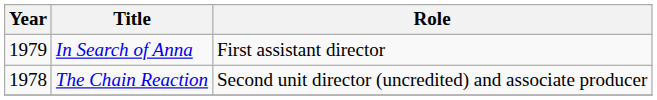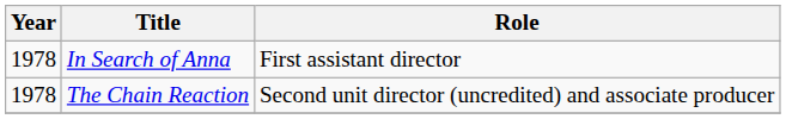In Search of Anna | Year: 1979 -> 1978
